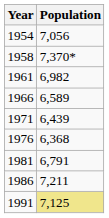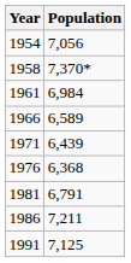1961 | Population: 6,982 -> 6,984
1991 | Population: khaki background -> no background
